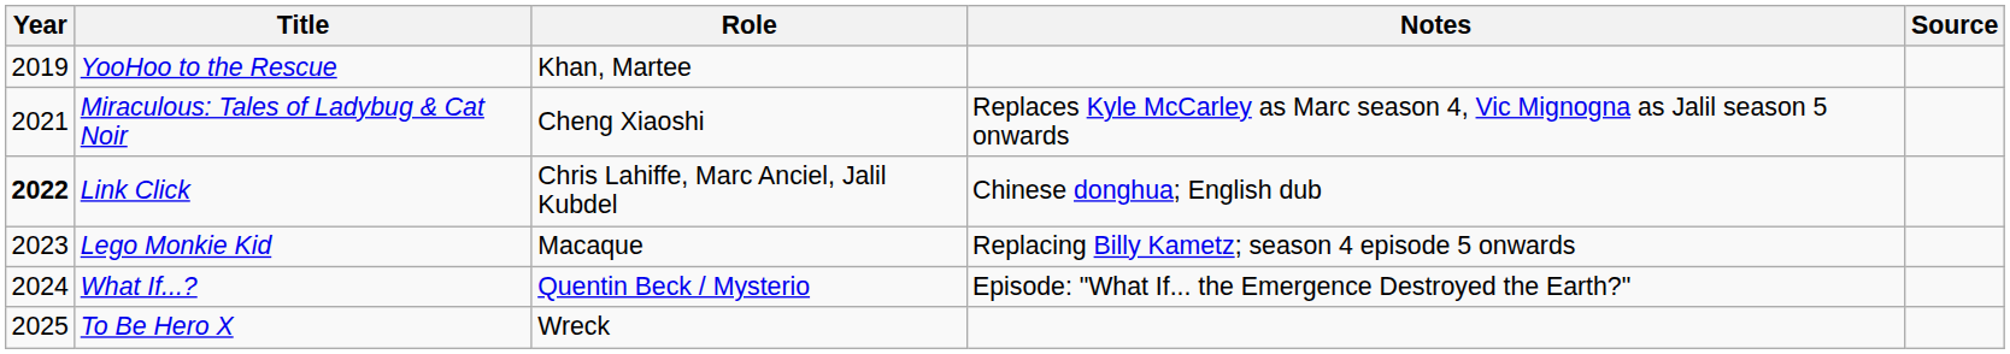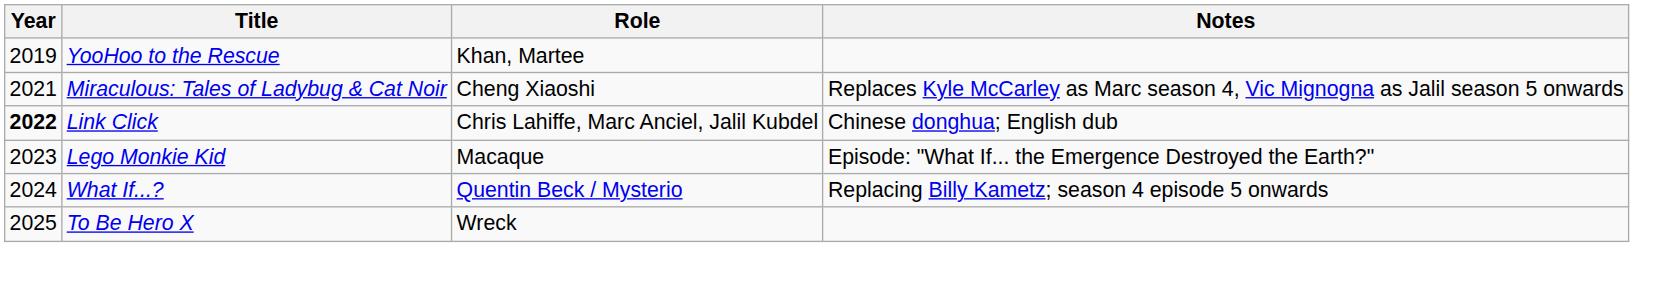- column: Source
Lego Monkie Kid | Notes: Replacing Billy Kametz; season 4 episode 5 onwards -> Episode: "What If... the Emergence Destroyed the Earth?"
What If...? | Notes: Episode: "What If... the Emergence Destroyed the Earth?" -> Replacing Billy Kametz; season 4 episode 5 onwards
